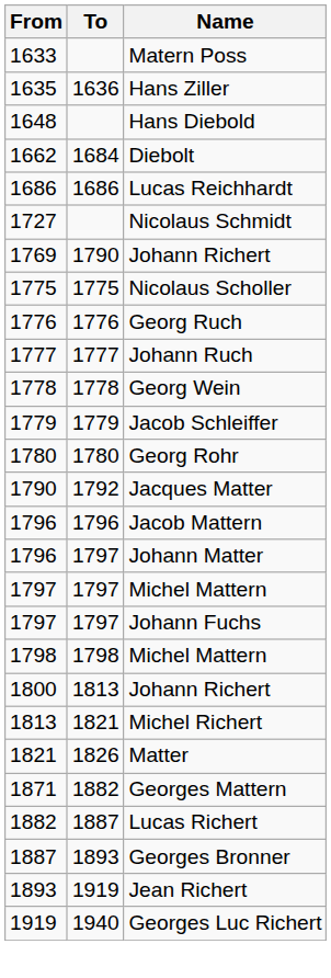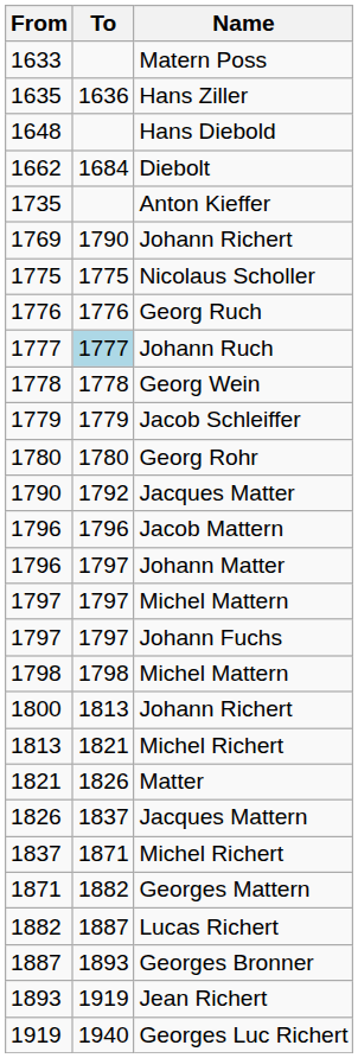- row: 1686 | 1686 | Lucas Reichhardt
- row: 1727 | Nicolaus Schmidt
+ row: 1735 | Anton Kieffer
Johann Ruch | To: no background -> lightblue background
+ row: 1826 | 1837 | Jacques Mattern
+ row: 1837 | 1871 | Michel Richert
